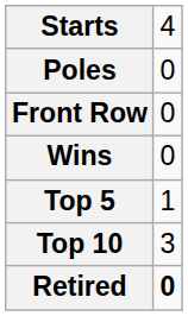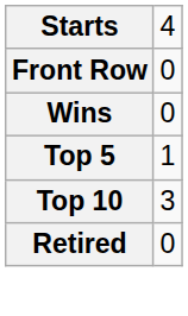- row: Poles | 0
Retired | column 2: bold -> normal
